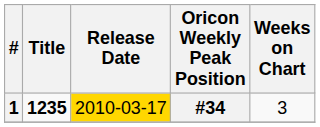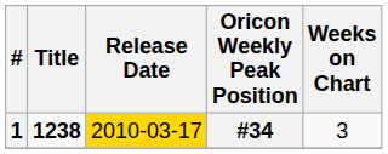1 | Title: 1235 -> 1238
